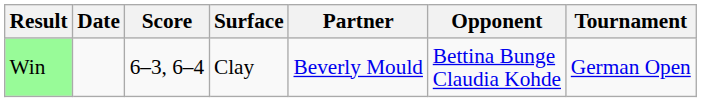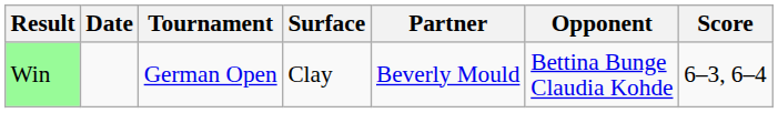columns swapped: Tournament <-> Score
